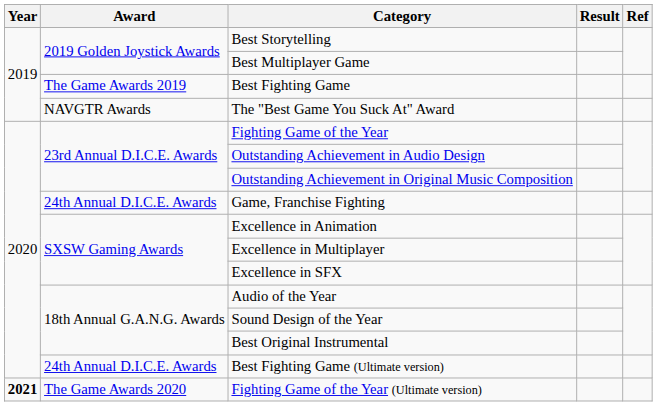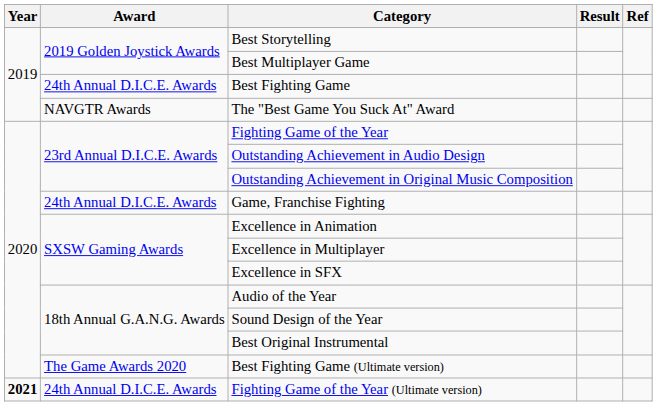Best Fighting Game | Award: The Game Awards 2019 -> 24th Annual D.I.C.E. Awards
Best Fighting Game (Ultimate version) | Award: 24th Annual D.I.C.E. Awards -> The Game Awards 2020
Fighting Game of the Year (Ultimate version) | Award: The Game Awards 2020 -> 24th Annual D.I.C.E. Awards
